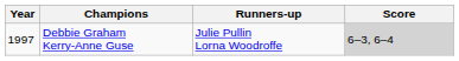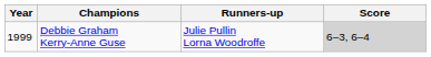Debbie Graham Kerry-Anne Guse | Year: 1997 -> 1999
